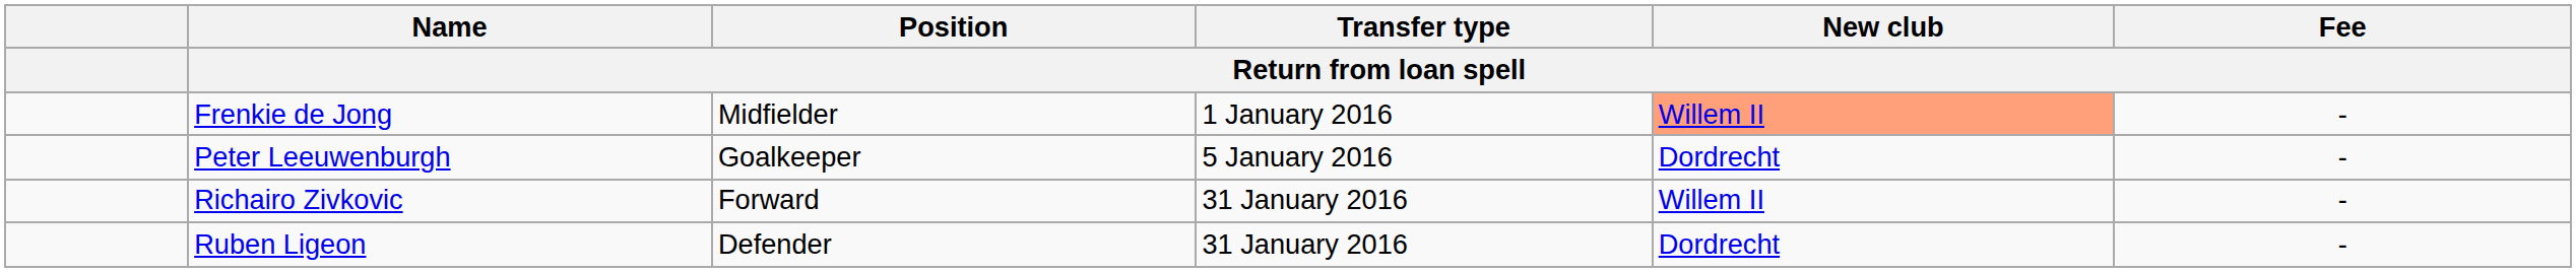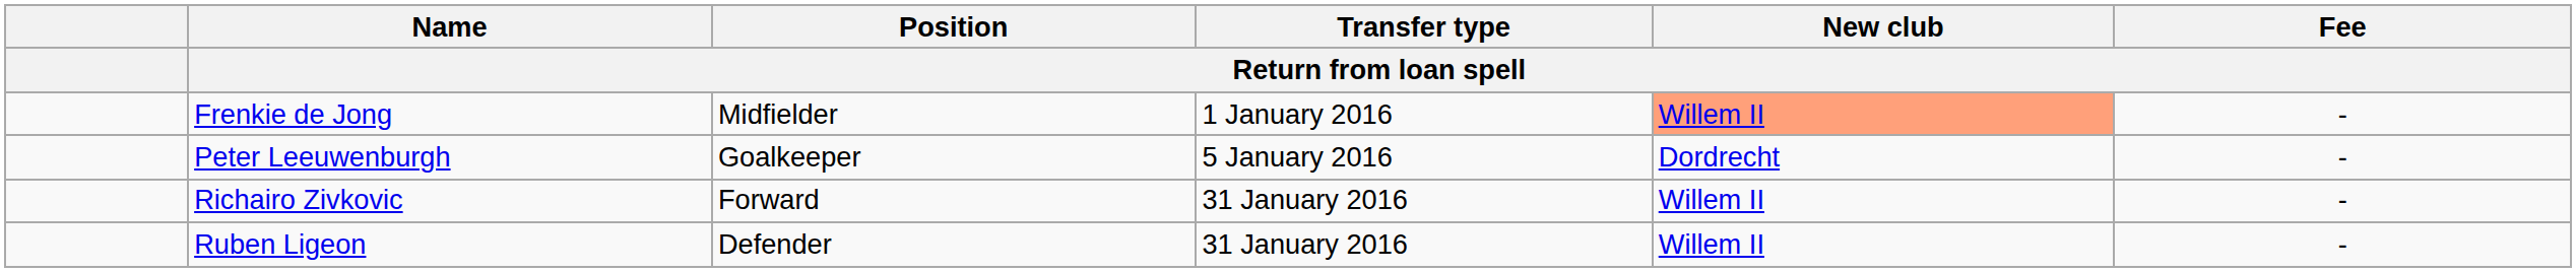Ruben Ligeon | New club / Return from loan spell: Dordrecht -> Willem II
